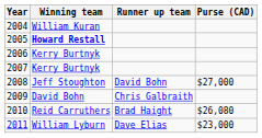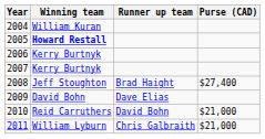2008 | Runner up team: David Bohn -> Brad Haight
2008 | Purse (CAD): $27,000 -> $27,400
2009 | Runner up team: Chris Galbraith -> Dave Elias
2010 | Runner up team: Brad Haight -> David Bohn
2010 | Purse (CAD): $26,080 -> $21,000
2011 | Runner up team: Dave Elias -> Chris Galbraith
2011 | Purse (CAD): $23,000 -> $21,000
